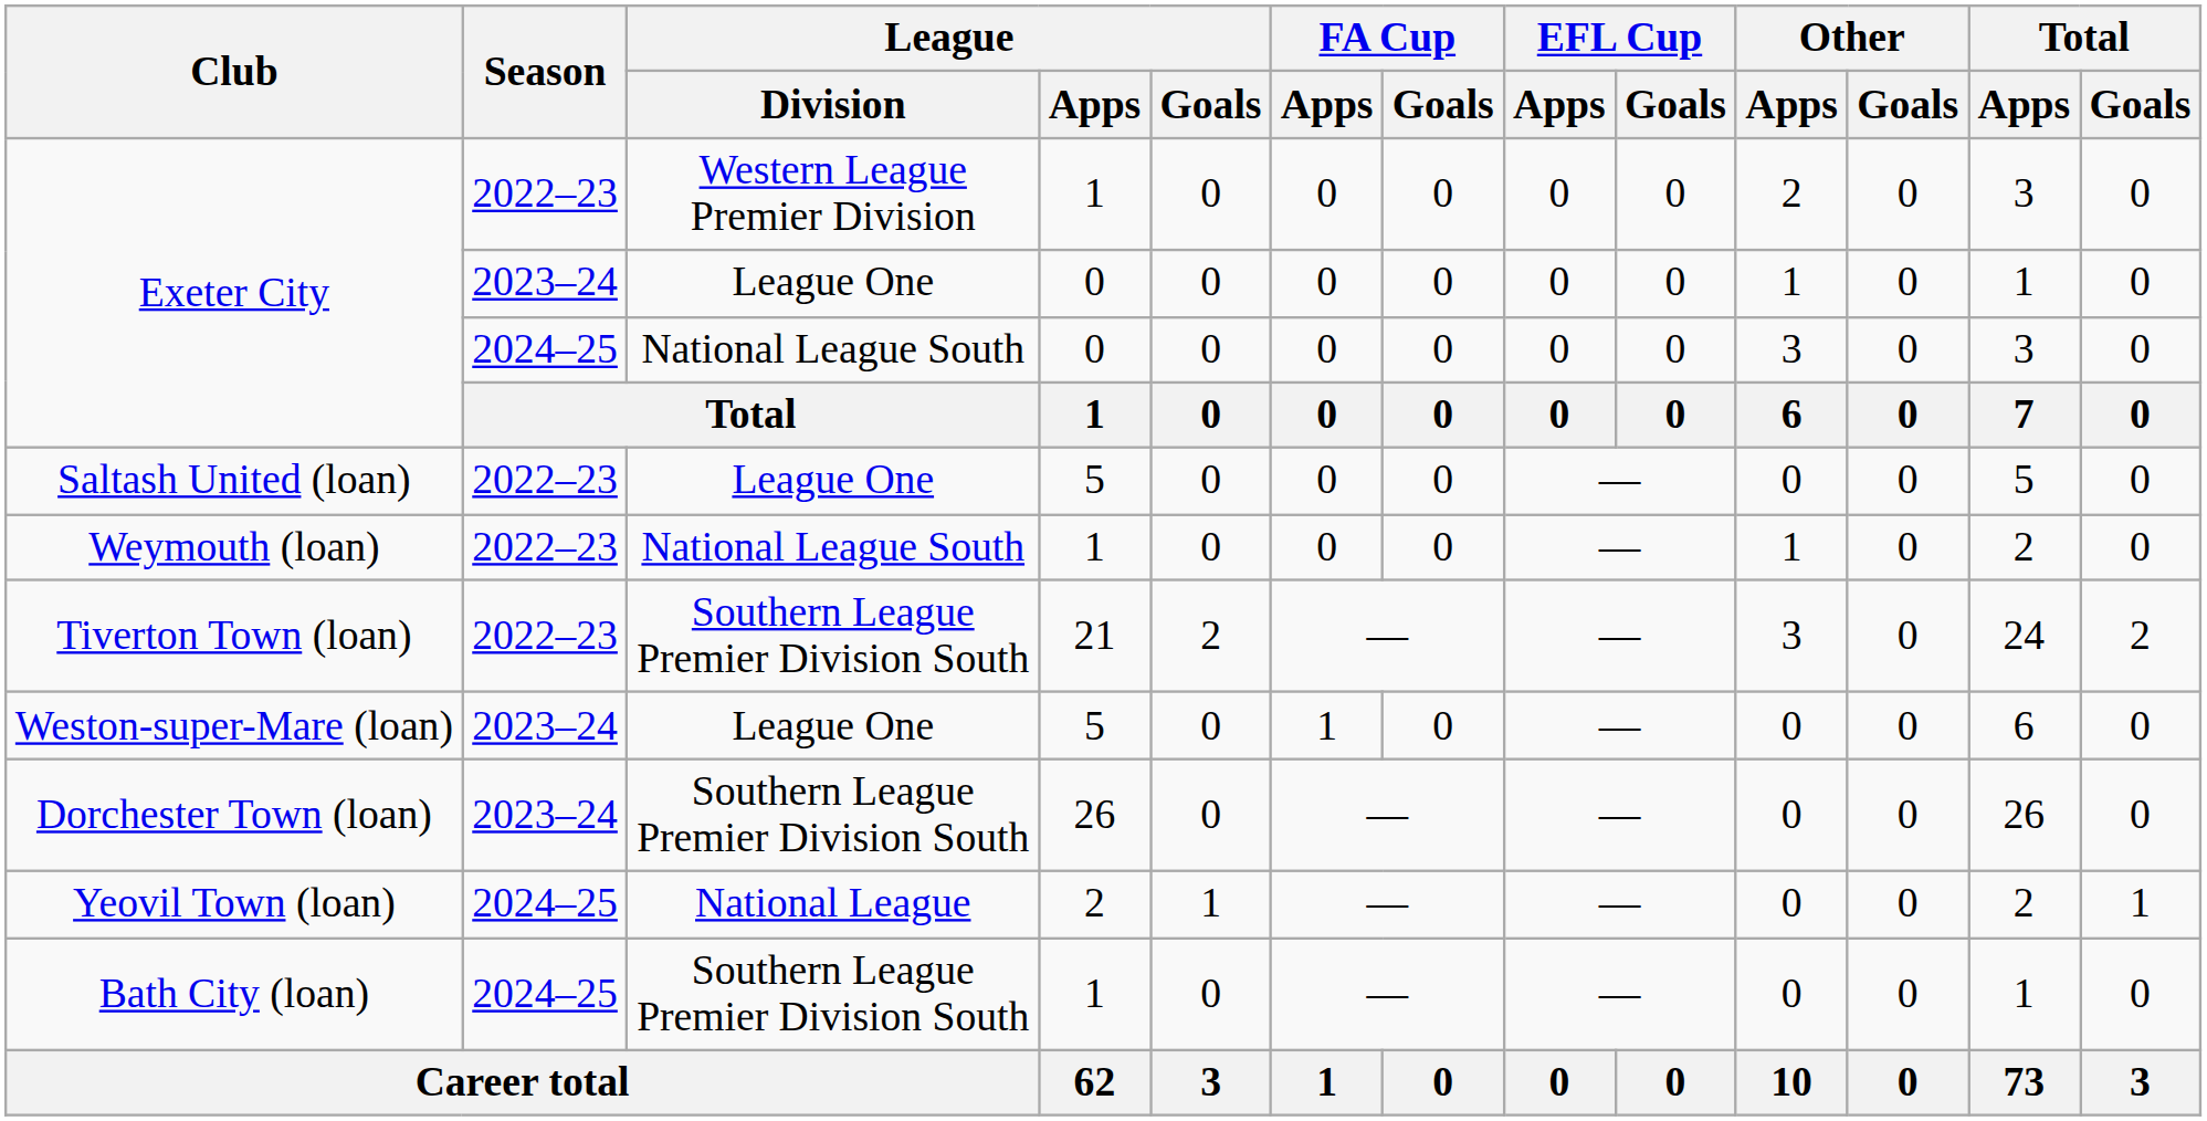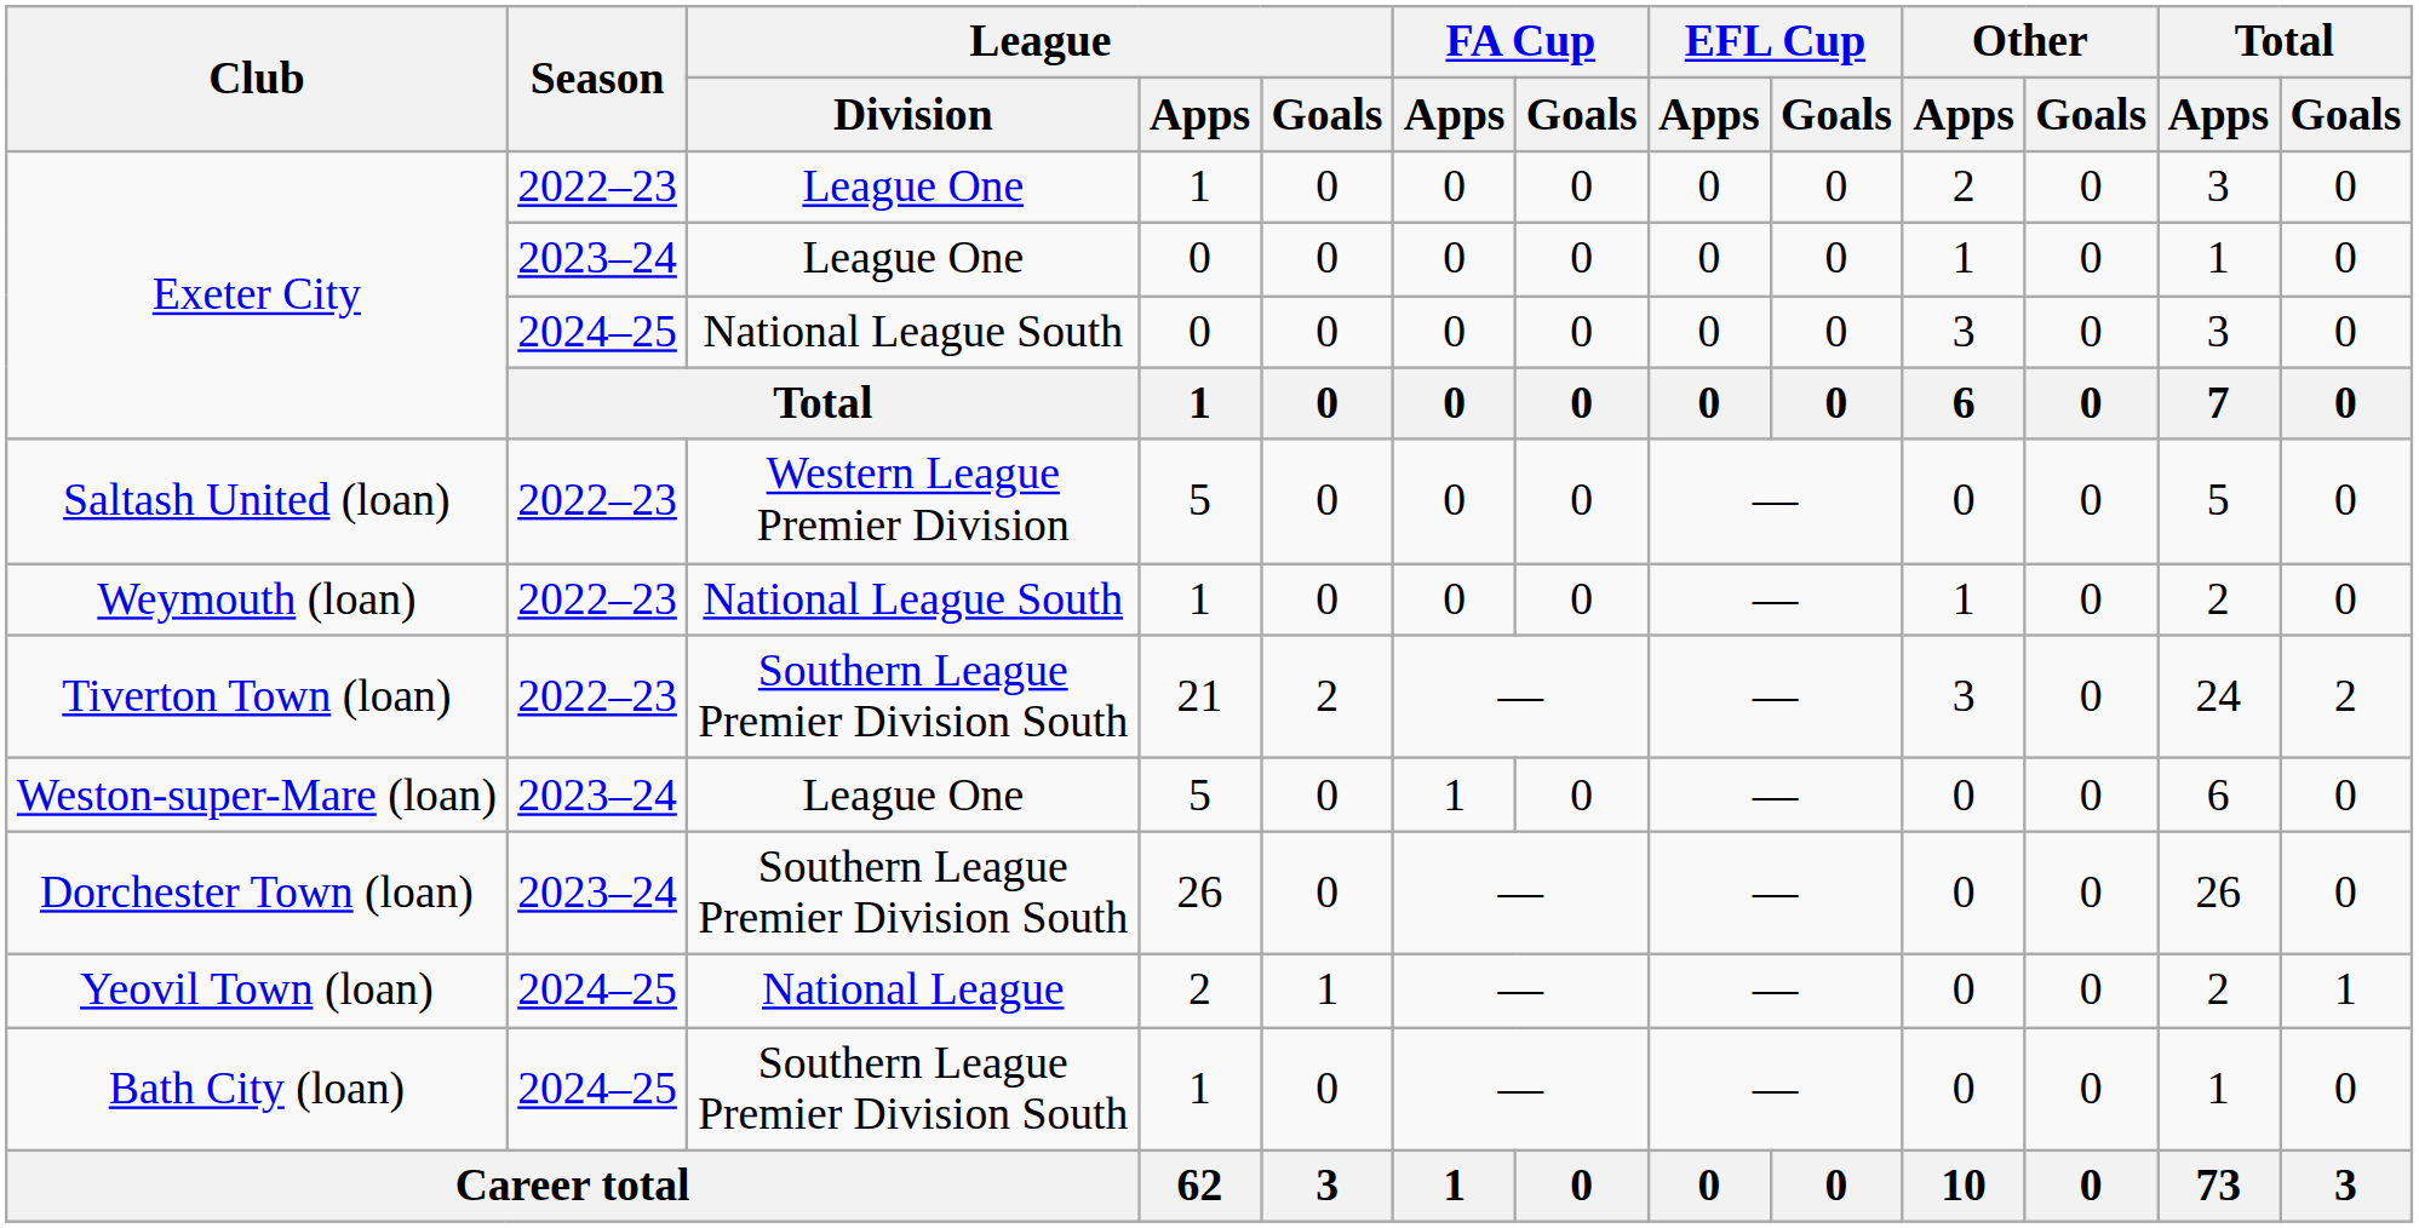Exeter City / 2022–23 | League / Division: Western League Premier Division -> League One
Saltash United (loan) | League / Division: League One -> Western League Premier Division
